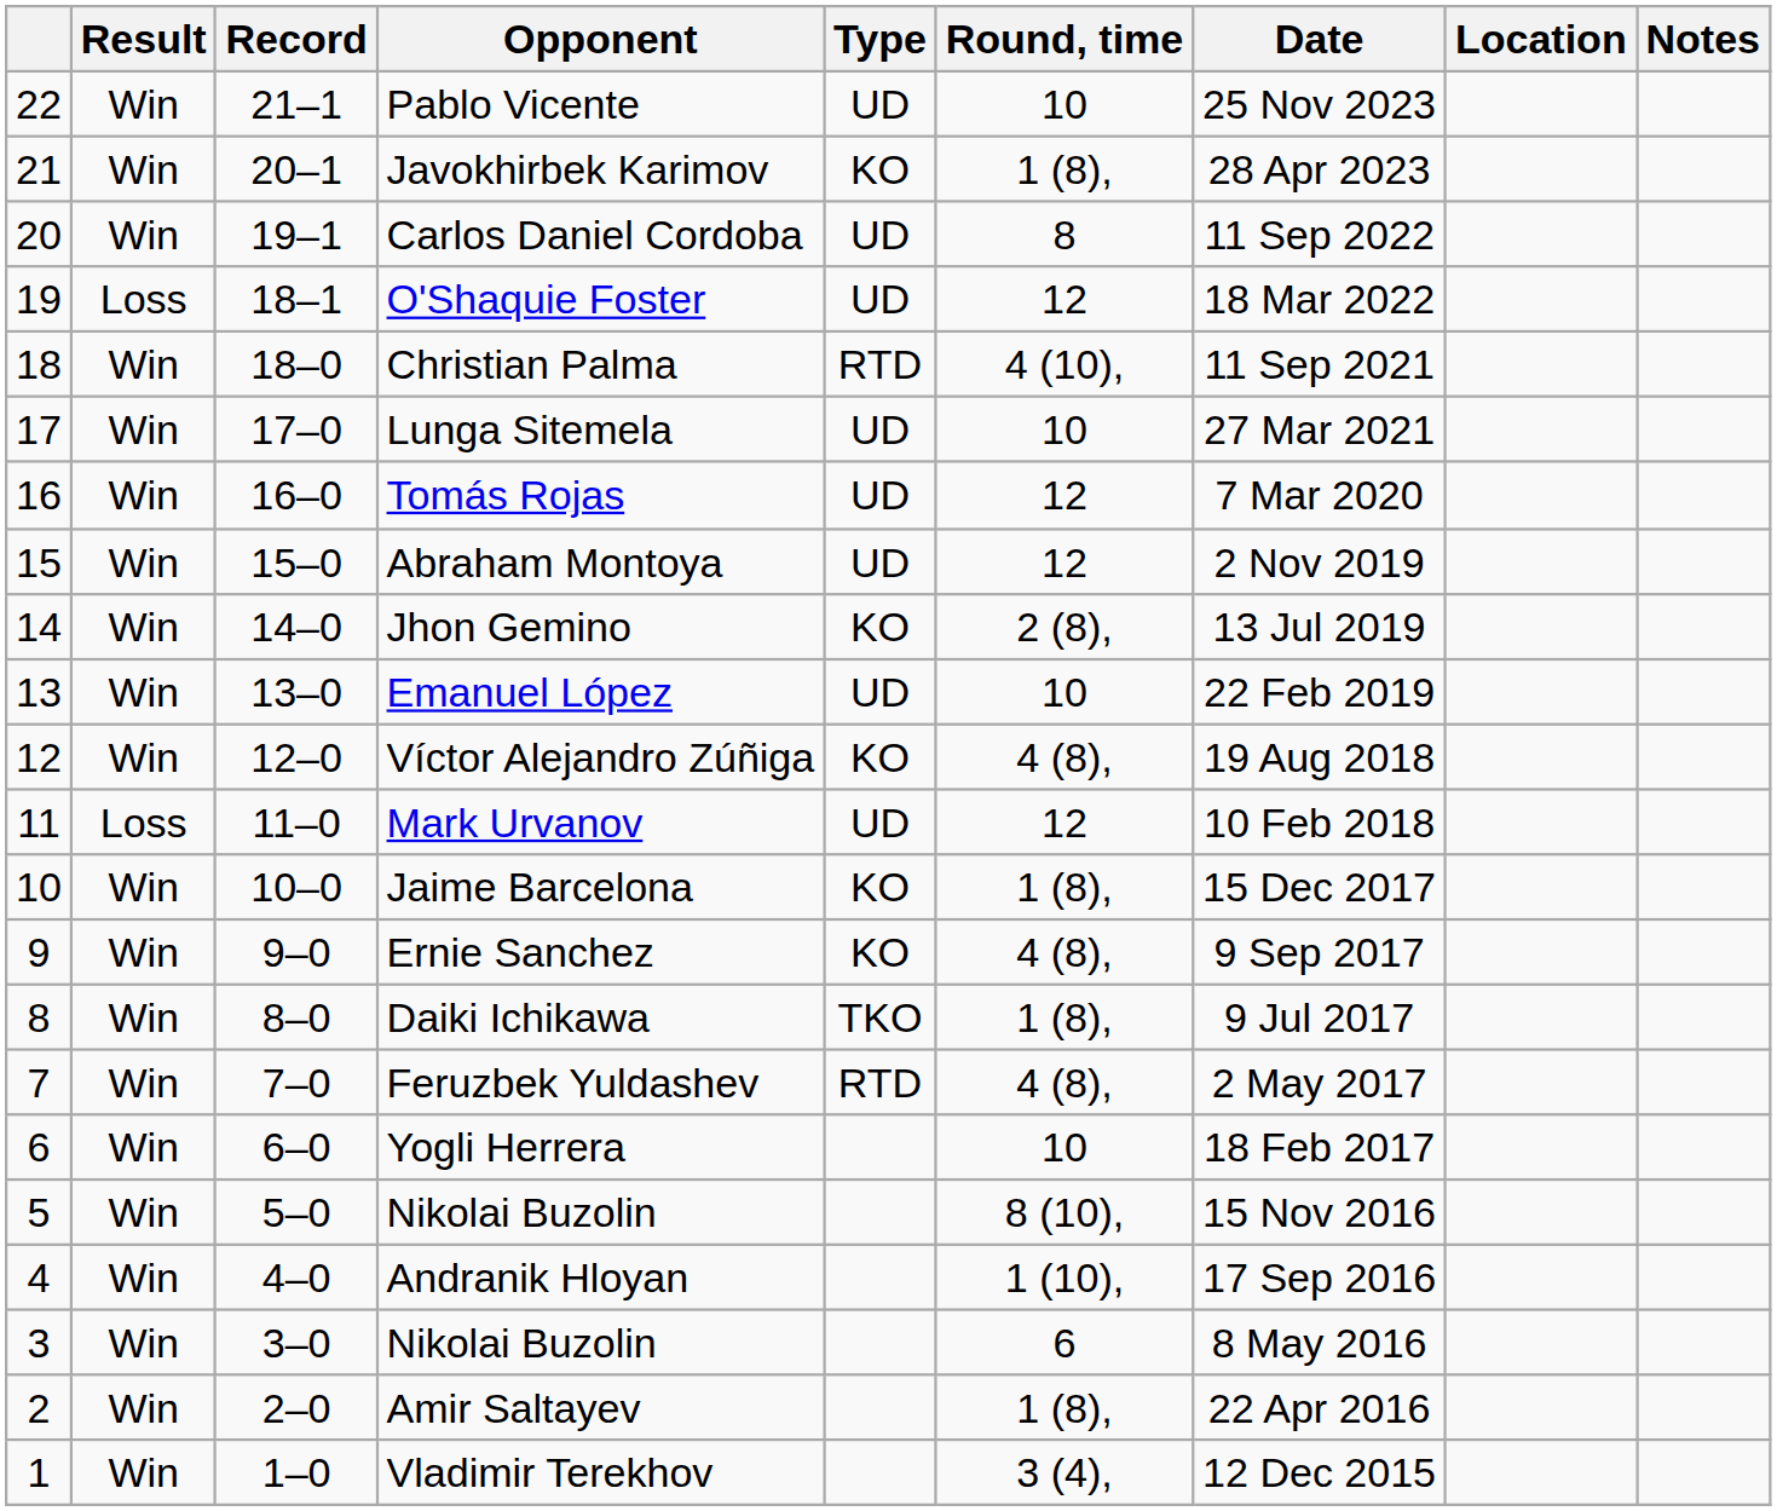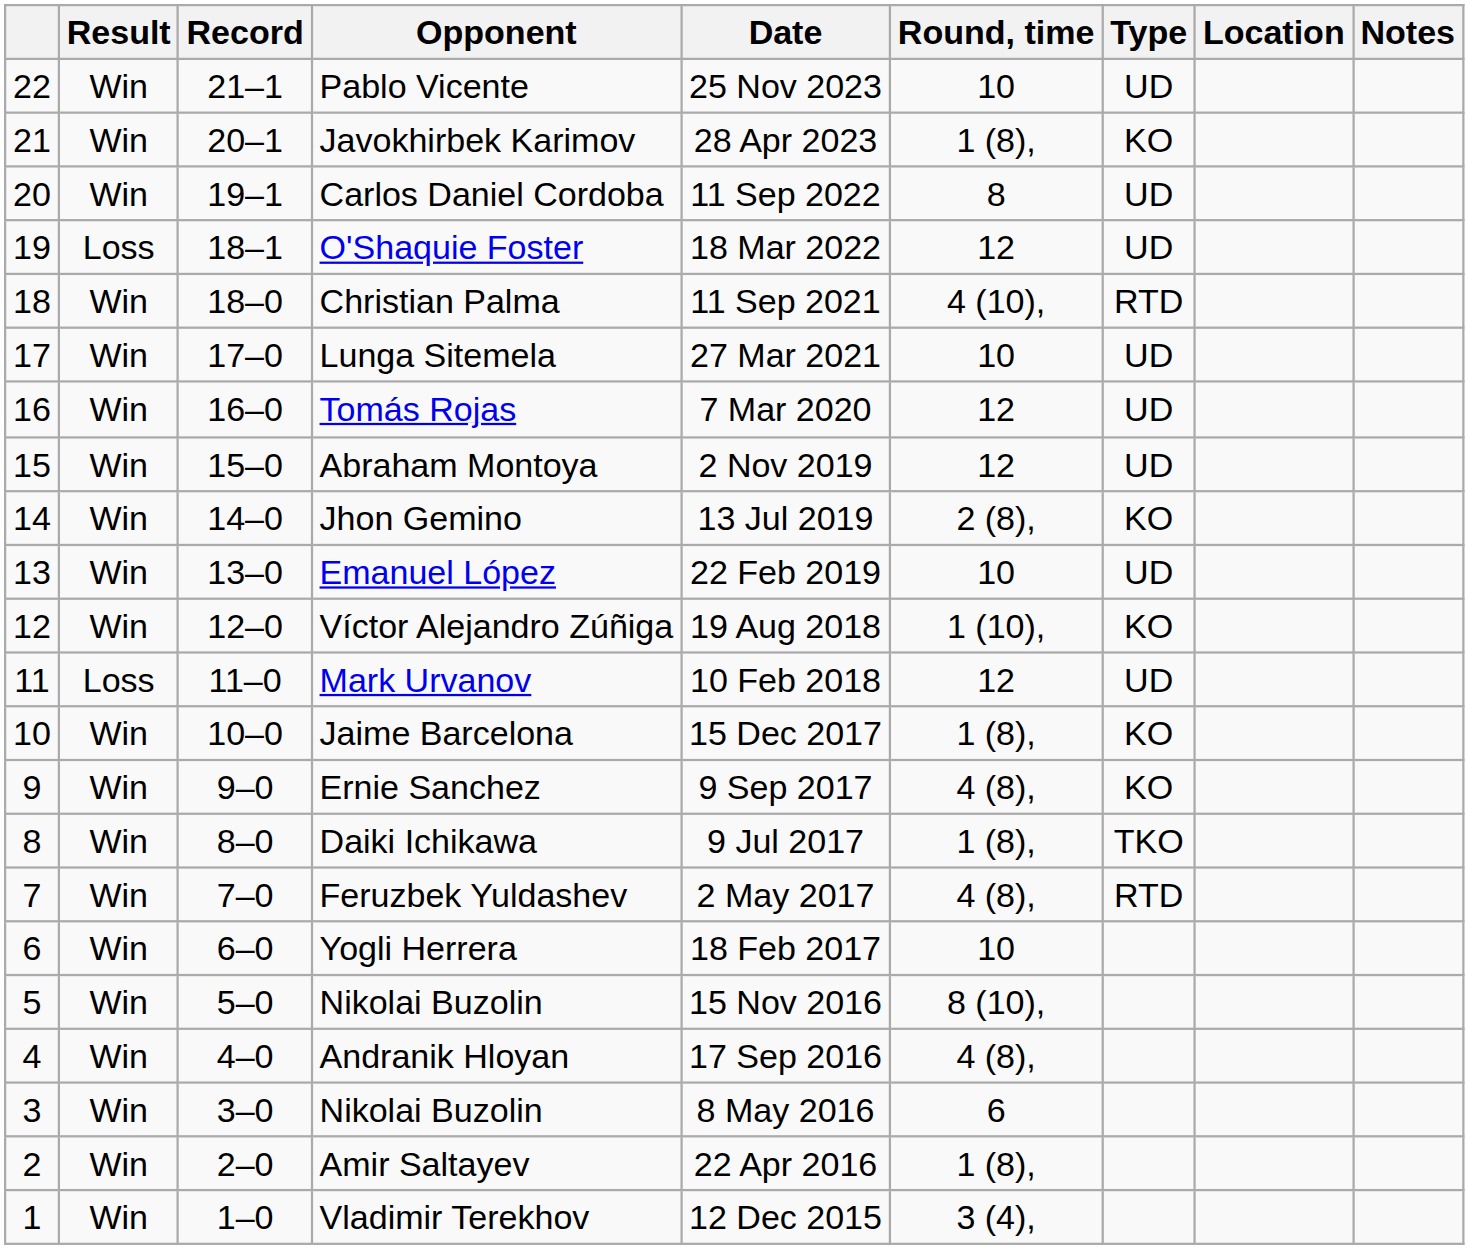columns swapped: Type <-> Date
Víctor Alejandro Zúñiga | Round, time: 4 (8), -> 1 (10),
Andranik Hloyan | Round, time: 1 (10), -> 4 (8),
